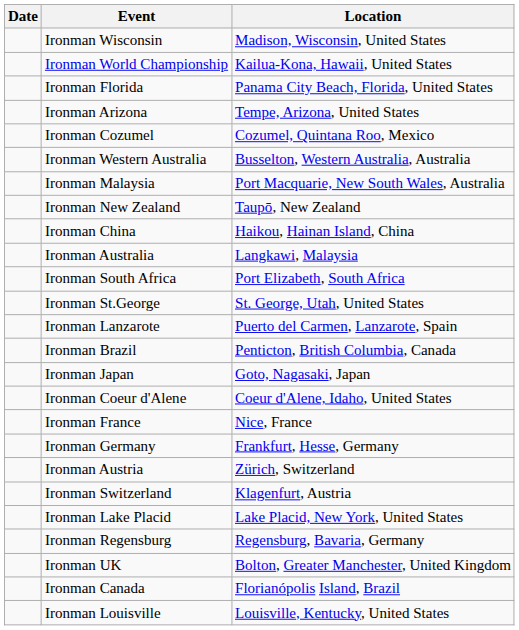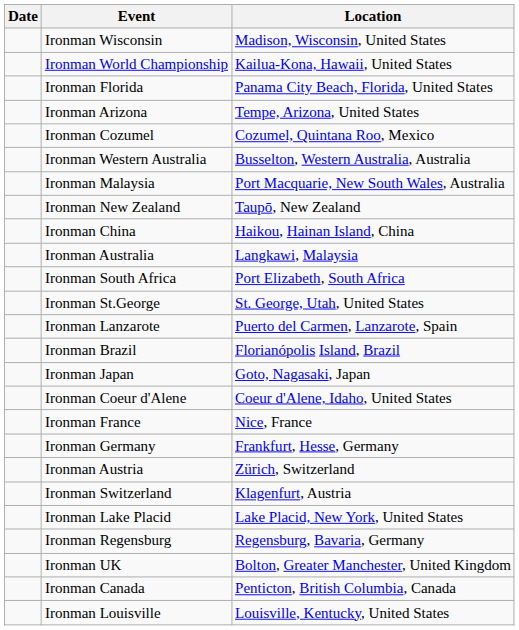Ironman Brazil | Location: Penticton, British Columbia, Canada -> Florianópolis Island, Brazil
Ironman Canada | Location: Florianópolis Island, Brazil -> Penticton, British Columbia, Canada
